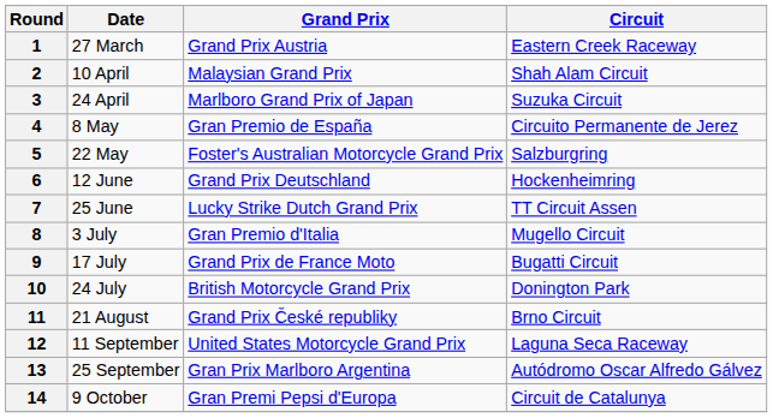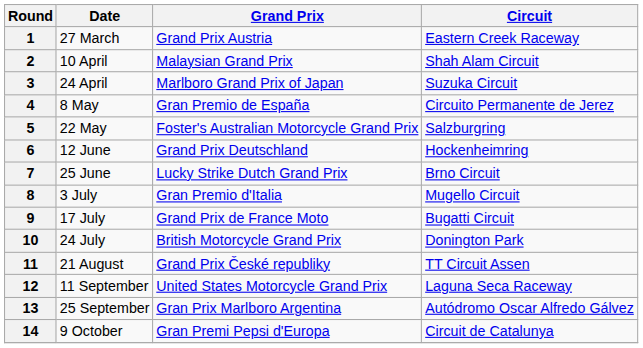7 | Circuit: TT Circuit Assen -> Brno Circuit
11 | Circuit: Brno Circuit -> TT Circuit Assen
